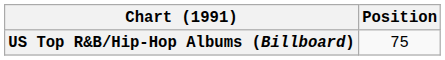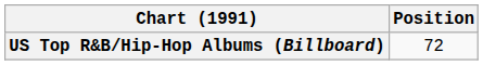US Top R&B/Hip-Hop Albums (Billboard) | Position: 75 -> 72
